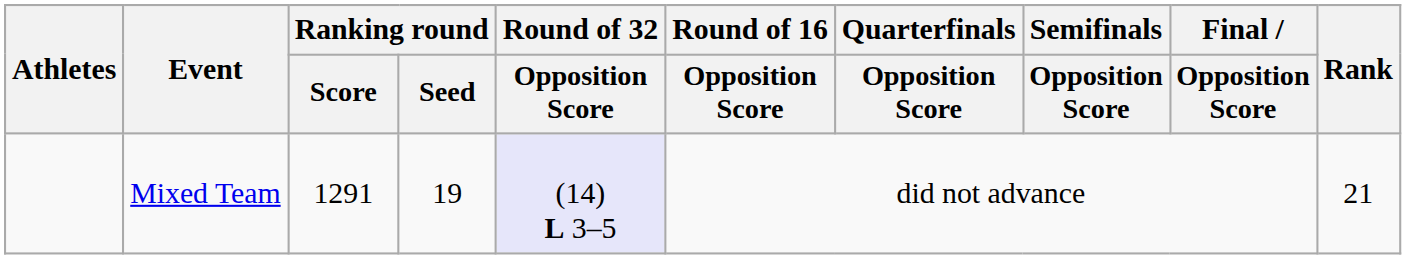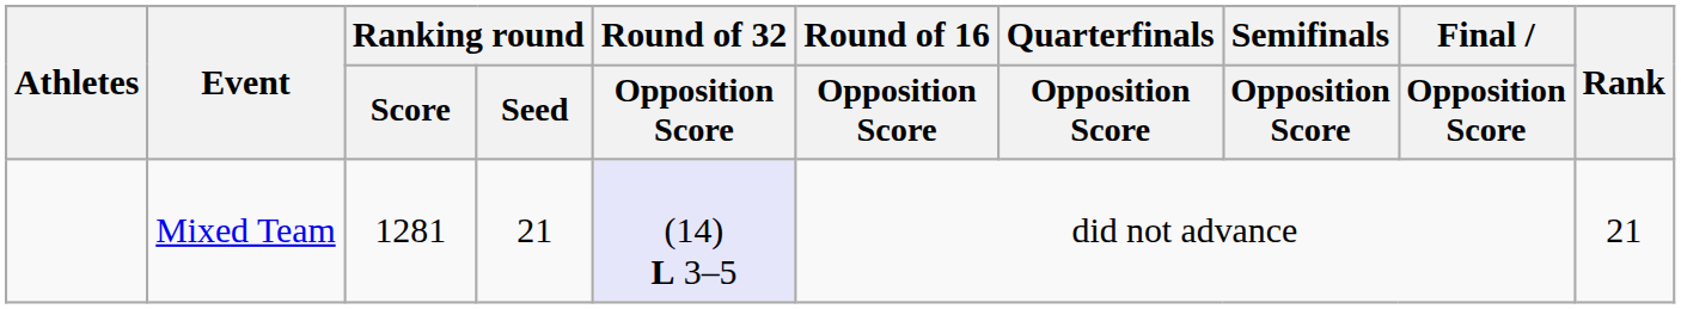Mixed Team | Ranking round / Score: 1291 -> 1281
Mixed Team | Ranking round / Seed: 19 -> 21
